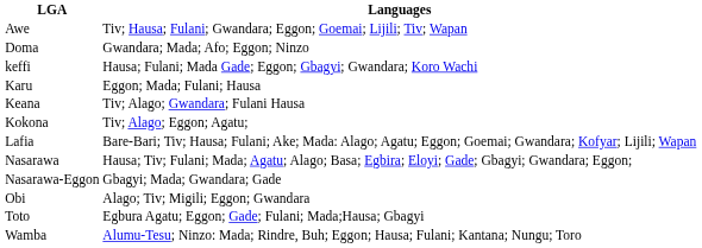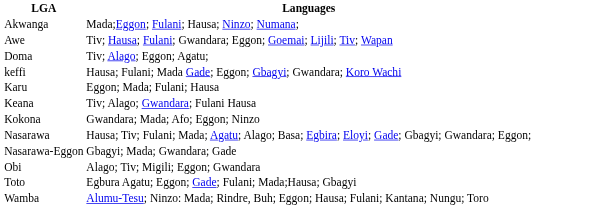+ row: Akwanga | Mada;Eggon; Fulani; Hausa; Ninzo; Numana;
Doma | Languages: Gwandara; Mada; Afo; Eggon; Ninzo -> Tiv; Alago; Eggon; Agatu;
Kokona | Languages: Tiv; Alago; Eggon; Agatu; -> Gwandara; Mada; Afo; Eggon; Ninzo
- row: Lafia | Bare-Bari; Tiv; Hausa; Fulani; Ake; Mada: Alago; Agatu; Eggon; Goemai; Gwandara; Kofyar; Lijili; Wapan
